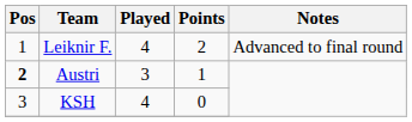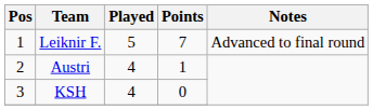Leiknir F. | Played: 4 -> 5
Leiknir F. | Points: 2 -> 7
Austri | Pos: bold -> normal
Austri | Played: 3 -> 4
